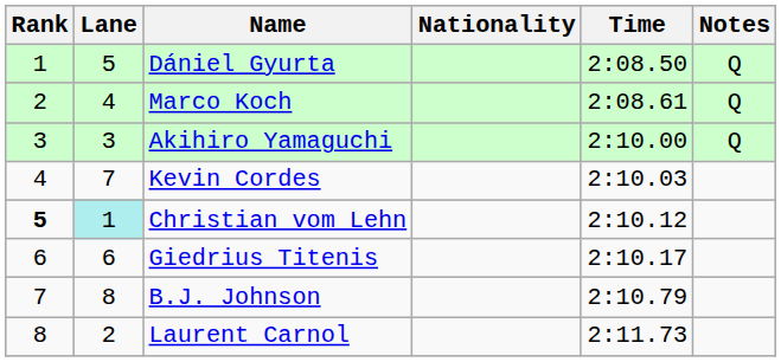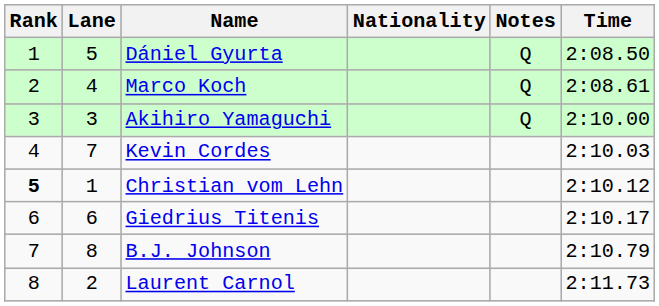columns swapped: Time <-> Notes
Christian vom Lehn | Lane: paleturquoise background -> no background
